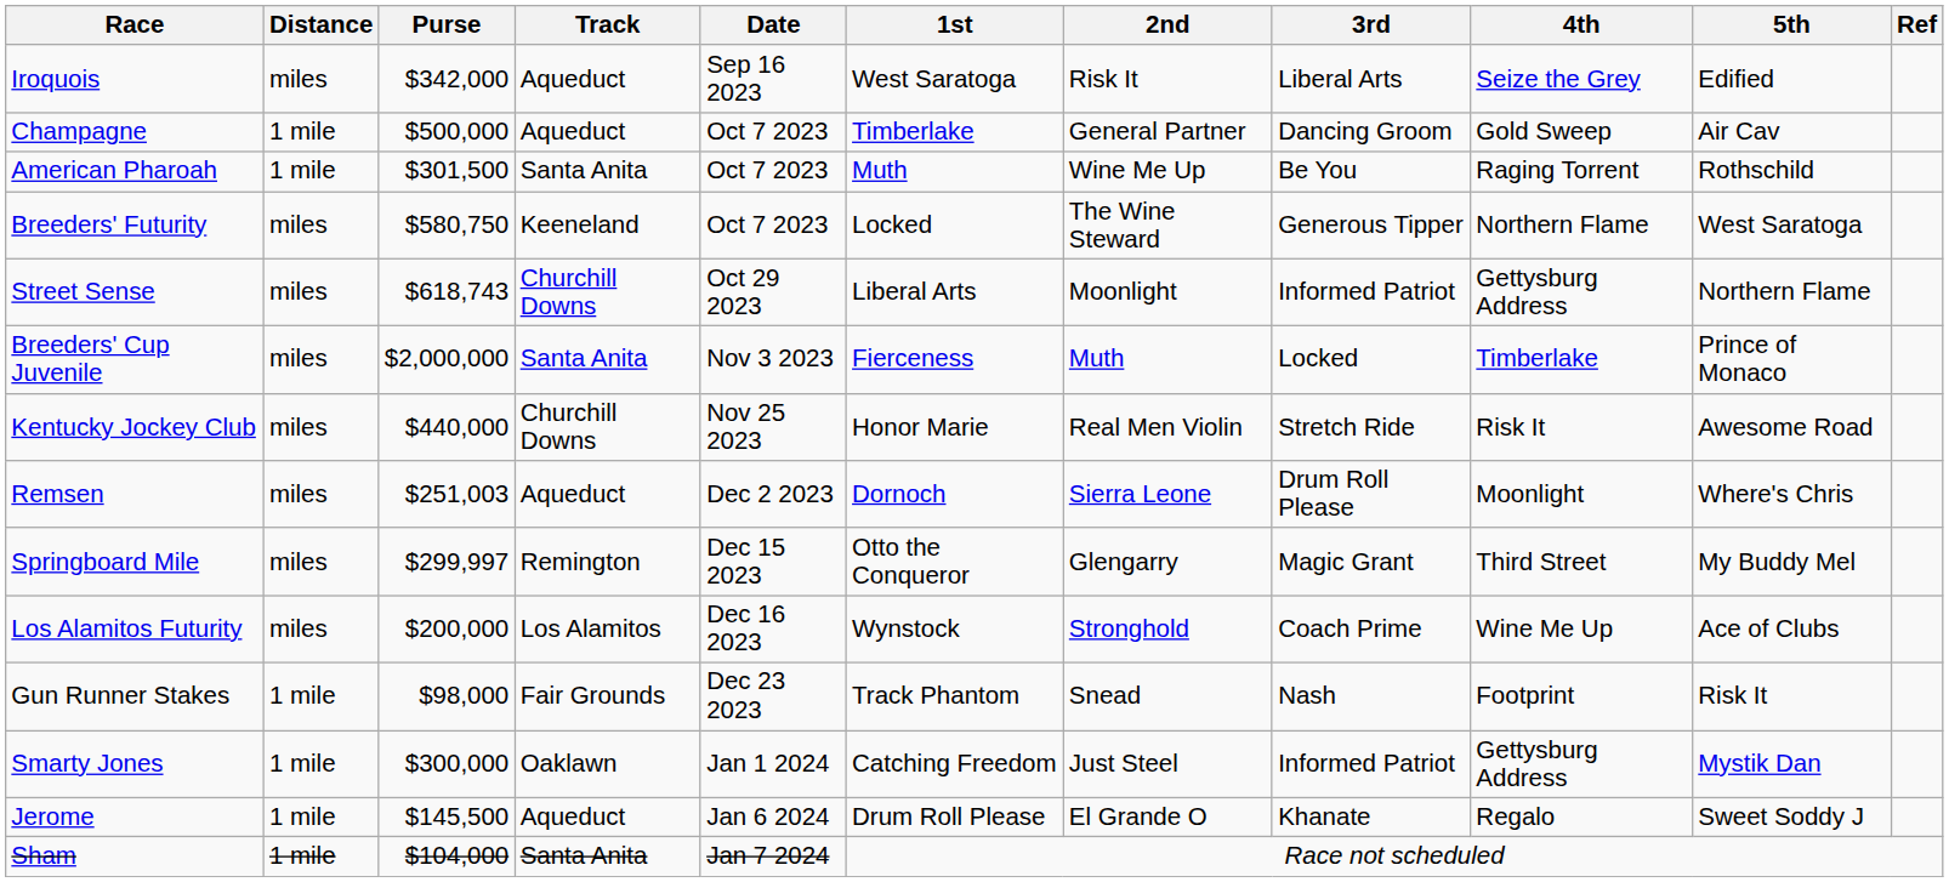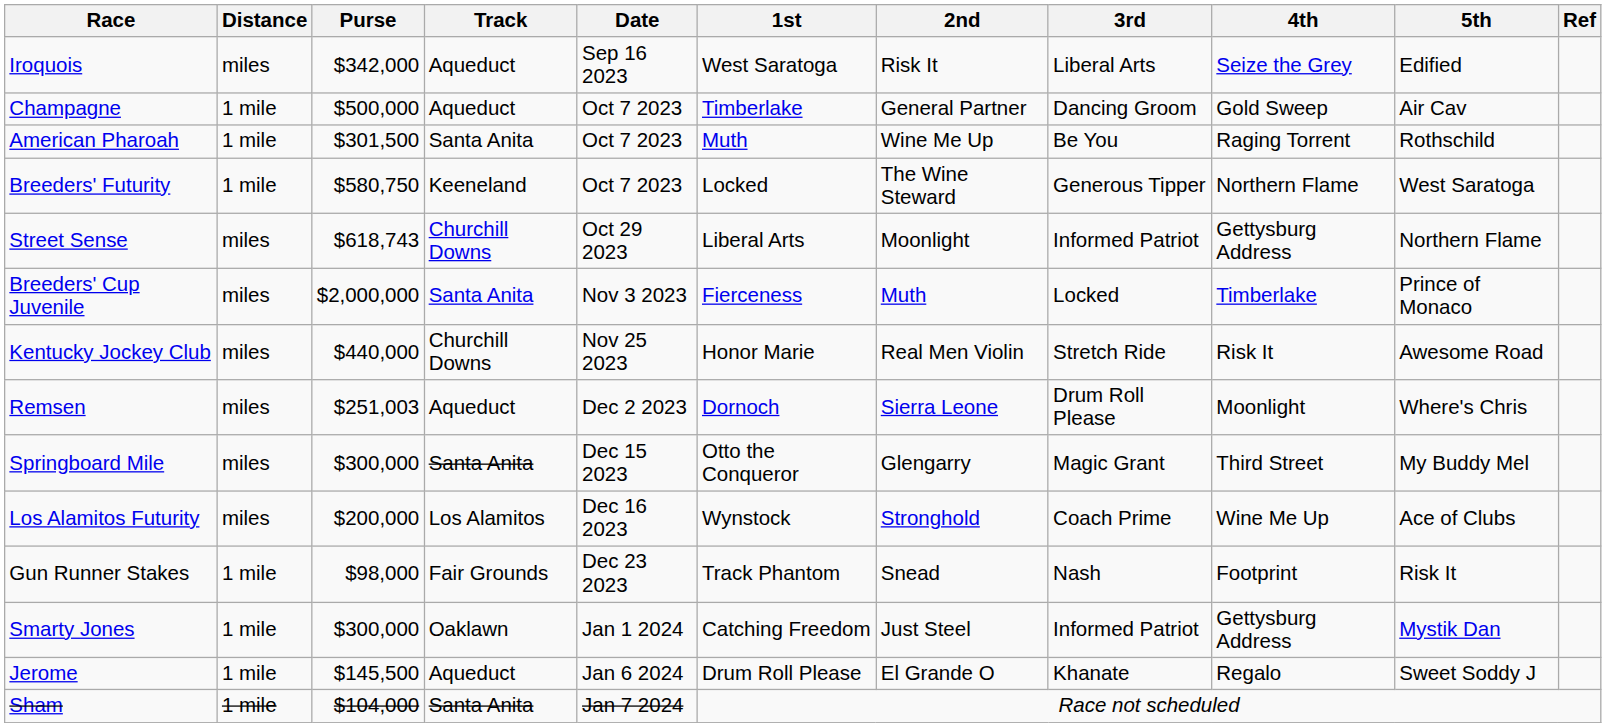Breeders' Futurity | Distance: miles -> 1 mile
Springboard Mile | Purse: $299,997 -> $300,000
Springboard Mile | Track: Remington -> Santa Anita
